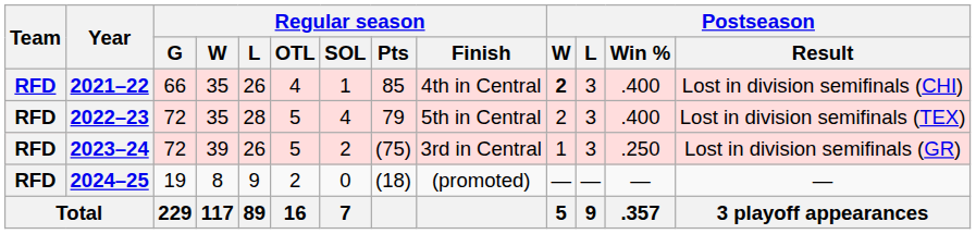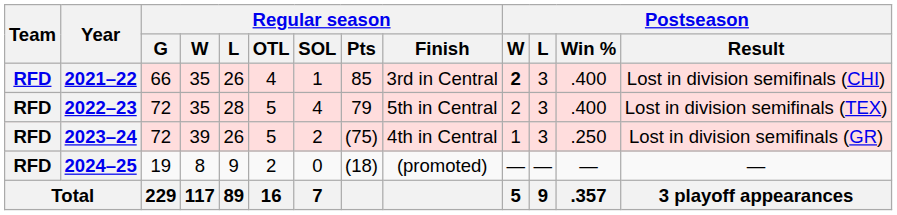2021–22 | Regular season / Finish: 4th in Central -> 3rd in Central
2023–24 | Regular season / Finish: 3rd in Central -> 4th in Central
